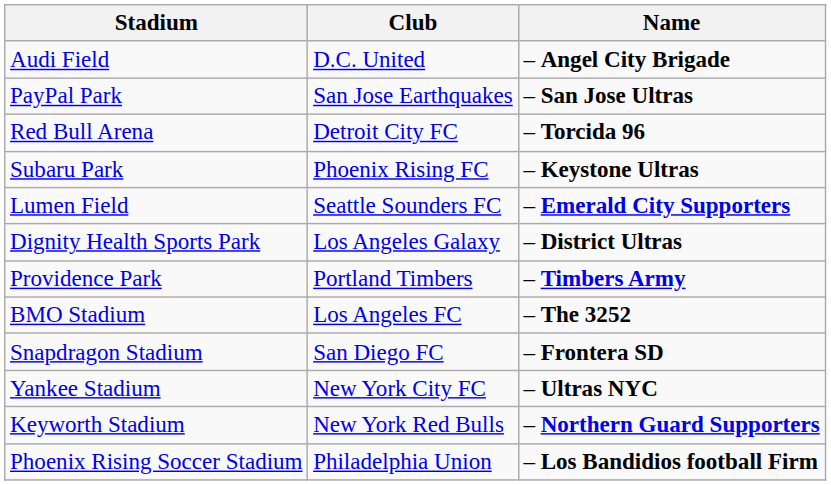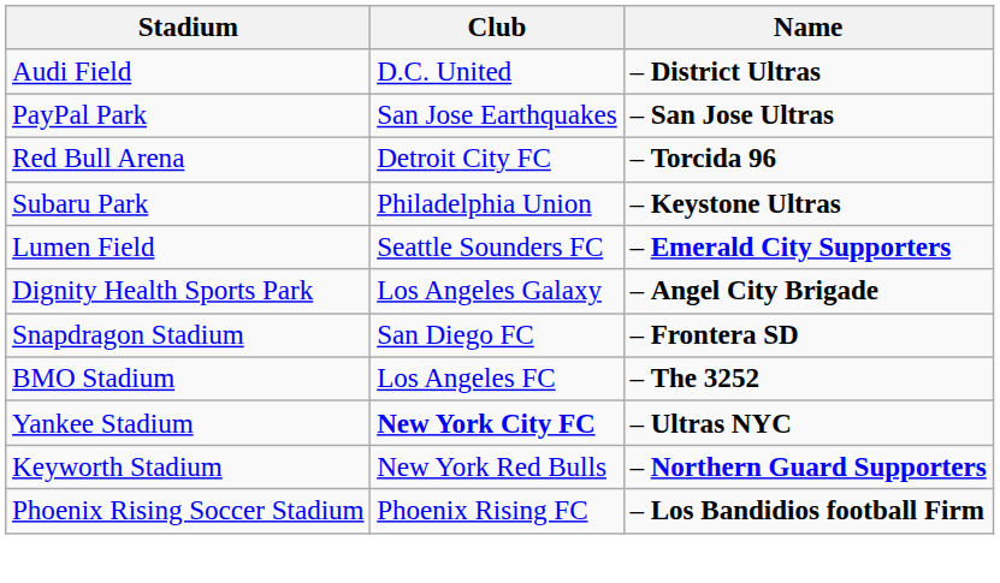Audi Field | Name: – Angel City Brigade -> – District Ultras
Subaru Park | Club: Phoenix Rising FC -> Philadelphia Union
Dignity Health Sports Park | Name: – District Ultras -> – Angel City Brigade
- row: Providence Park | Portland Timbers | – Timbers Army
rows swapped: BMO Stadium <-> Snapdragon Stadium
Yankee Stadium | Club: normal -> bold
Phoenix Rising Soccer Stadium | Club: Philadelphia Union -> Phoenix Rising FC
